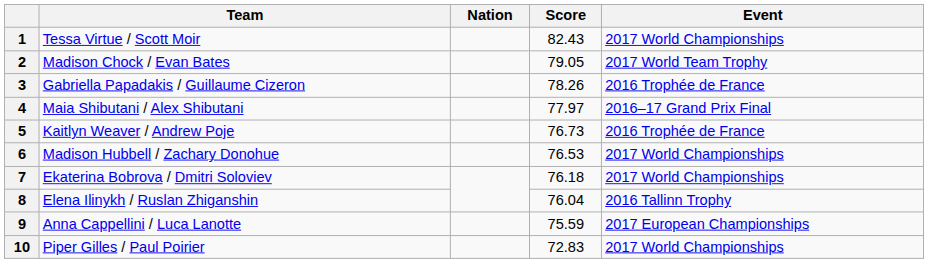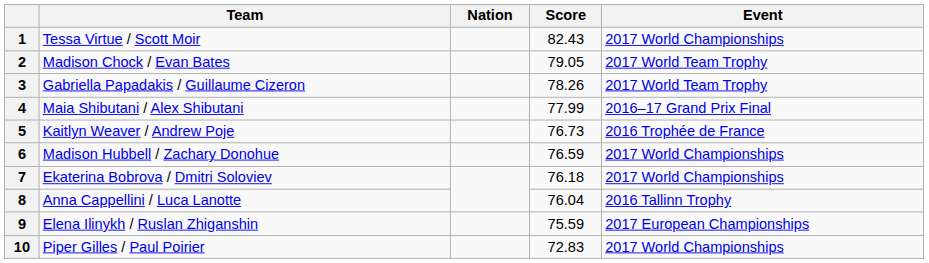3 | Event: 2016 Trophée de France -> 2017 World Team Trophy
4 | Score: 77.97 -> 77.99
6 | Score: 76.53 -> 76.59
8 | Team: Elena Ilinykh / Ruslan Zhiganshin -> Anna Cappellini / Luca Lanotte
9 | Team: Anna Cappellini / Luca Lanotte -> Elena Ilinykh / Ruslan Zhiganshin
